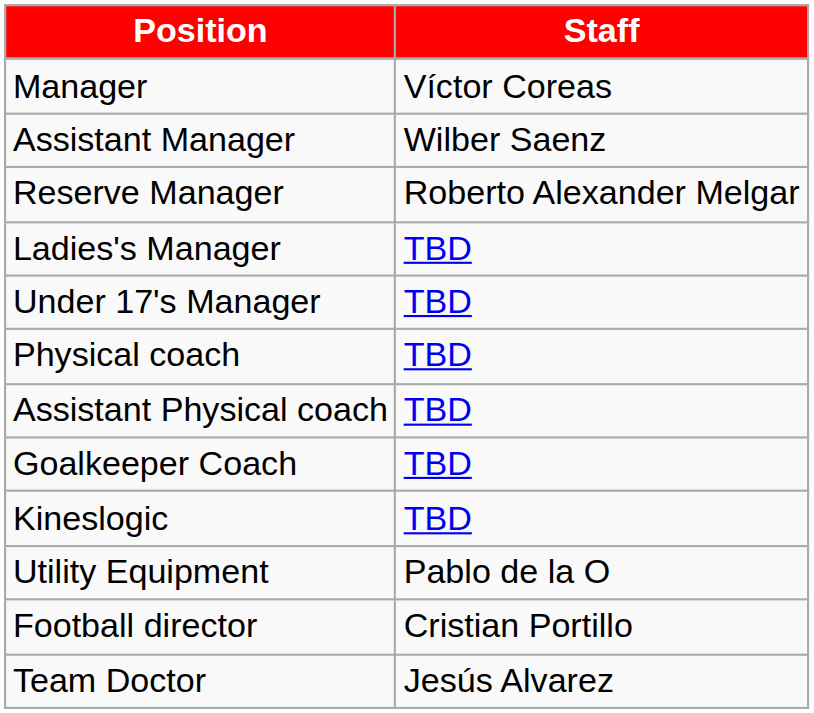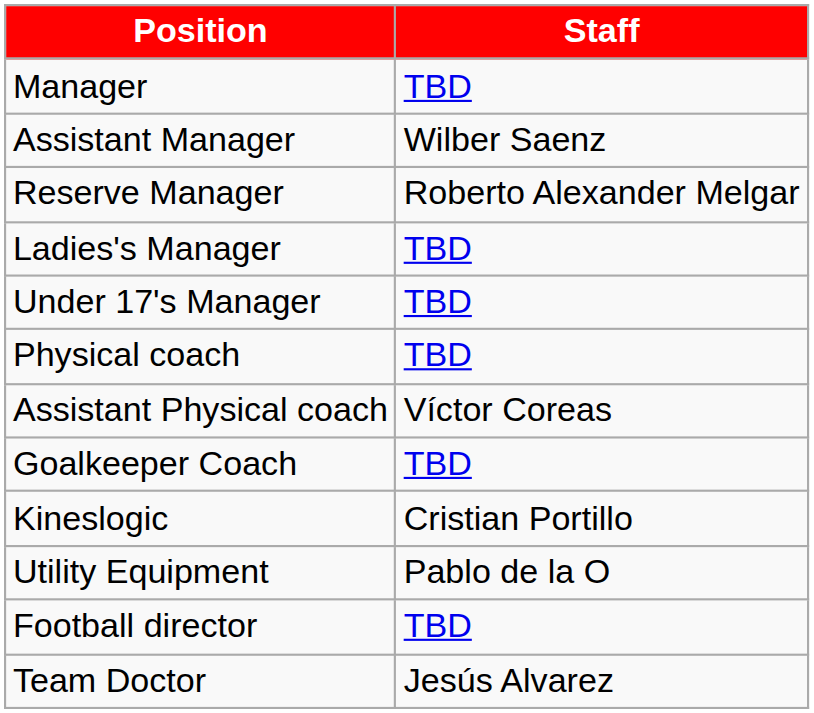Manager | Staff: Víctor Coreas -> TBD
Assistant Physical coach | Staff: TBD -> Víctor Coreas
Kineslogic | Staff: TBD -> Cristian Portillo
Football director | Staff: Cristian Portillo -> TBD
